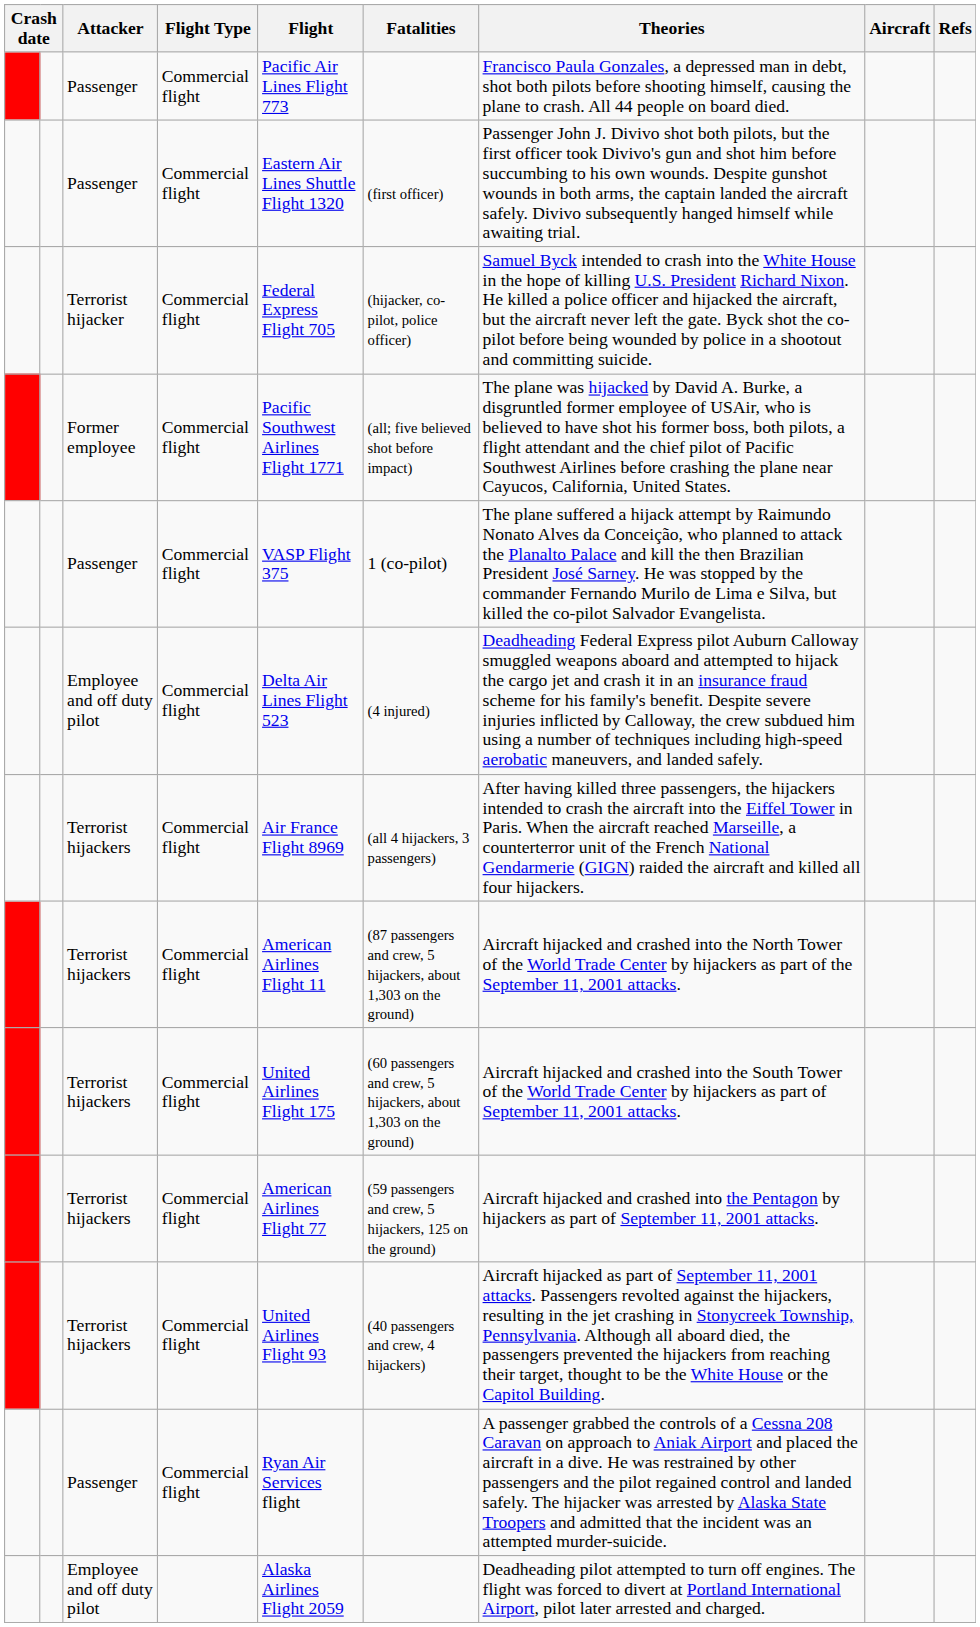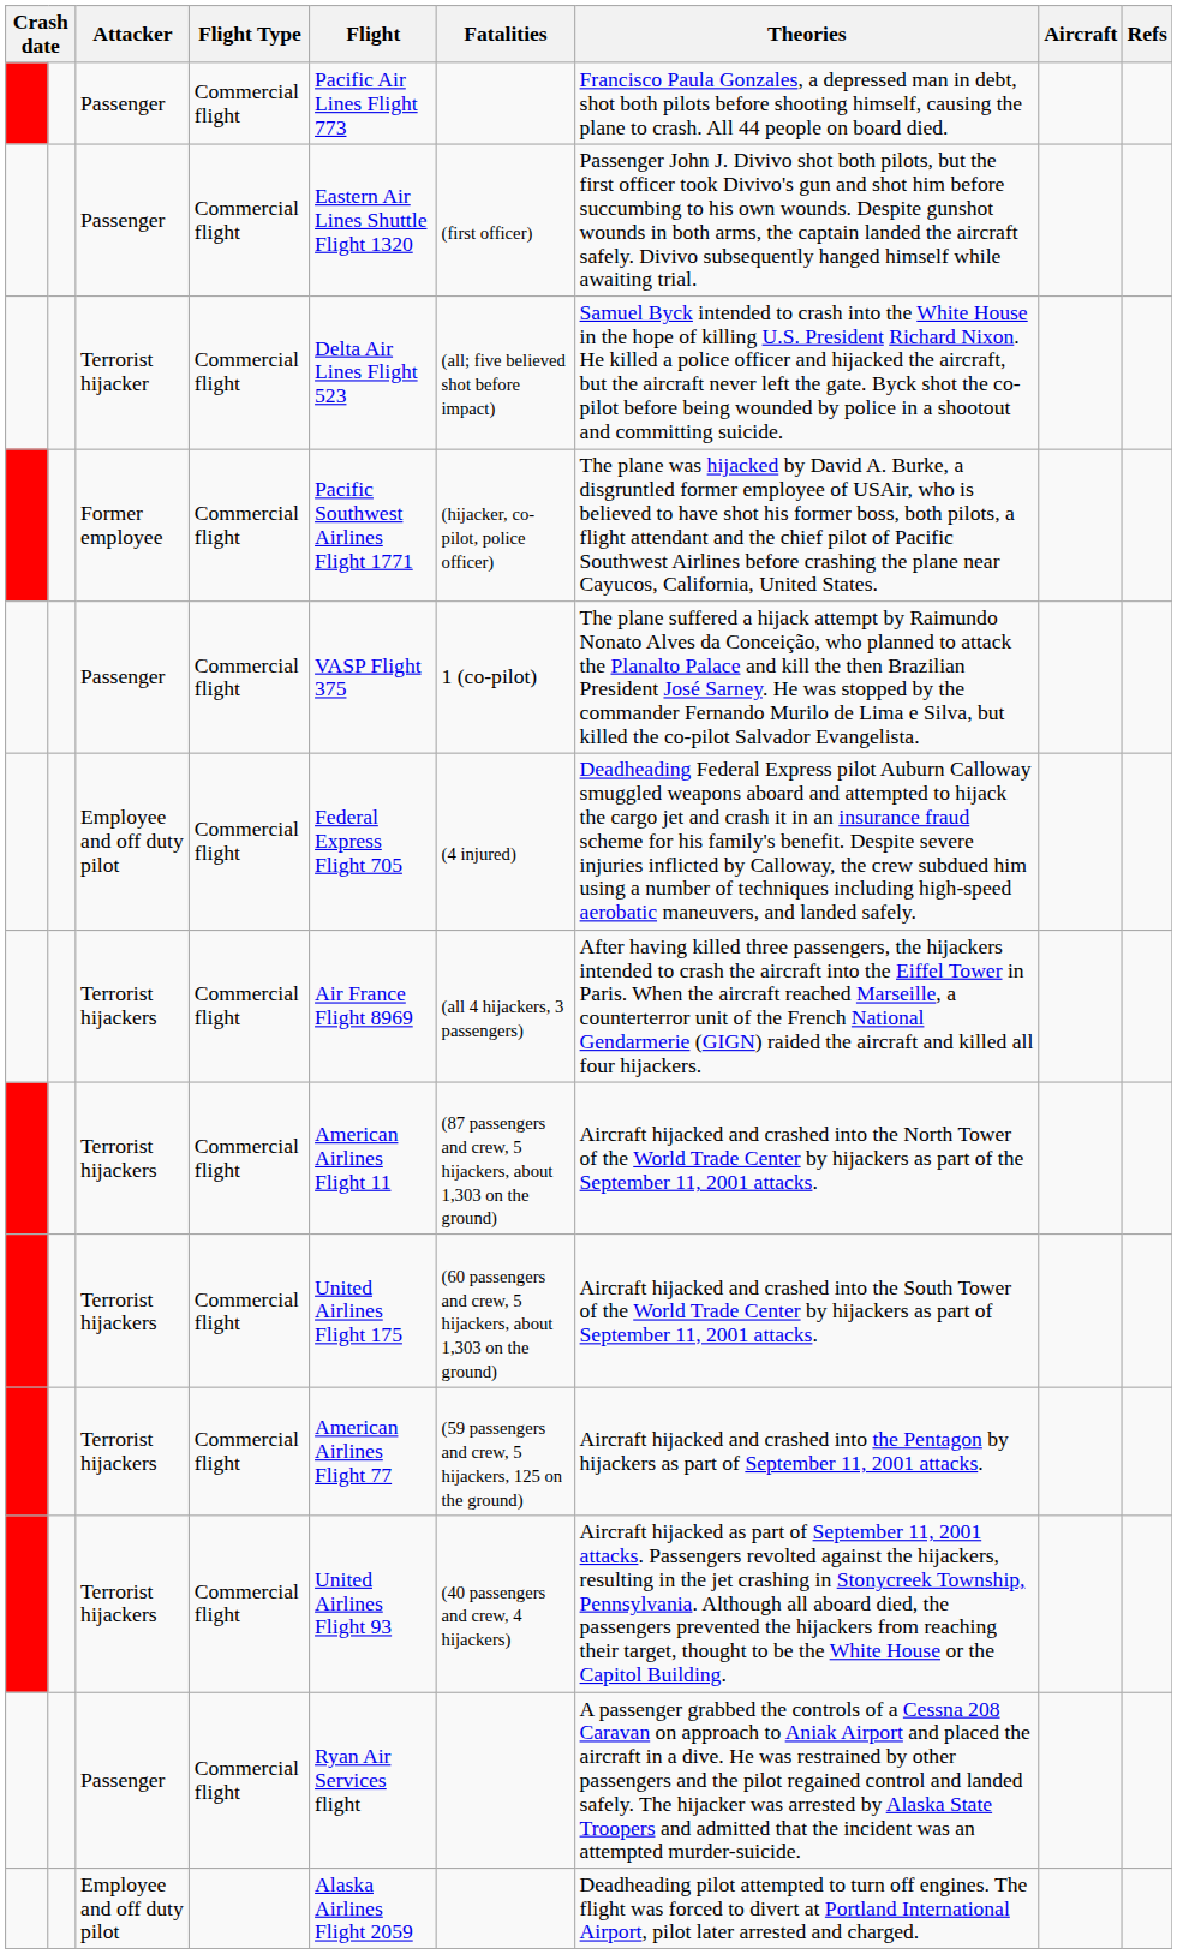Terrorist hijacker | Flight: Federal Express Flight 705 -> Delta Air Lines Flight 523
Terrorist hijacker | Fatalities: (hijacker, co-pilot, police officer) -> (all; five believed shot before impact)
Former employee | Fatalities: (all; five believed shot before impact) -> (hijacker, co-pilot, police officer)
Employee and off duty pilot / Commercial flight | Flight: Delta Air Lines Flight 523 -> Federal Express Flight 705
